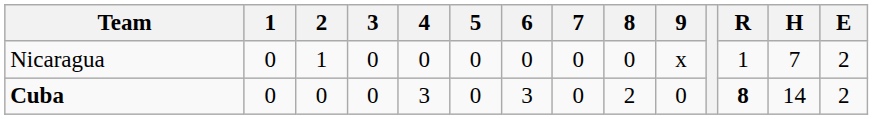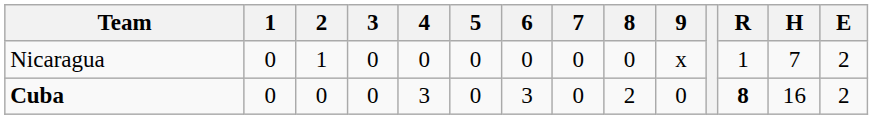Cuba | H: 14 -> 16
